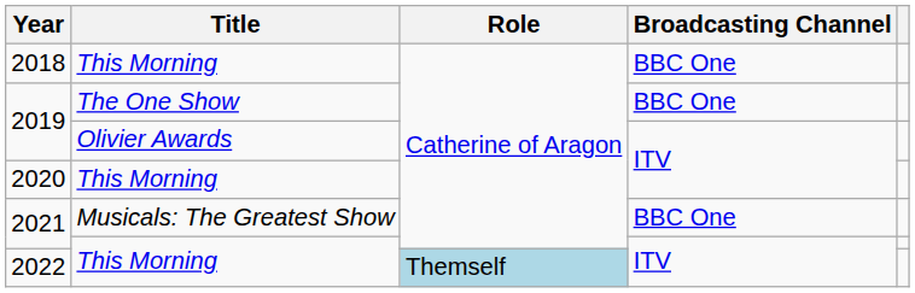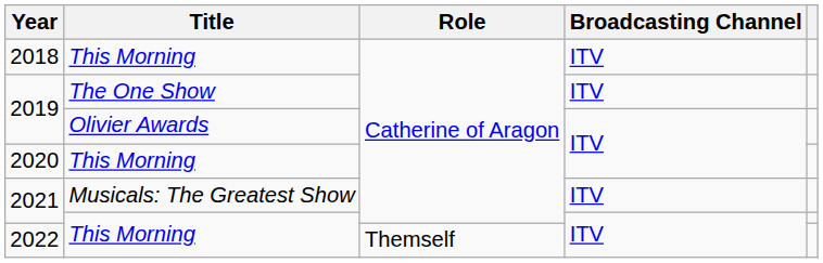2018 | Broadcasting Channel: BBC One -> ITV
2019 / The One Show | Broadcasting Channel: BBC One -> ITV
2021 / Musicals: The Greatest Show | Broadcasting Channel: BBC One -> ITV
2022 | Role: lightblue background -> no background
